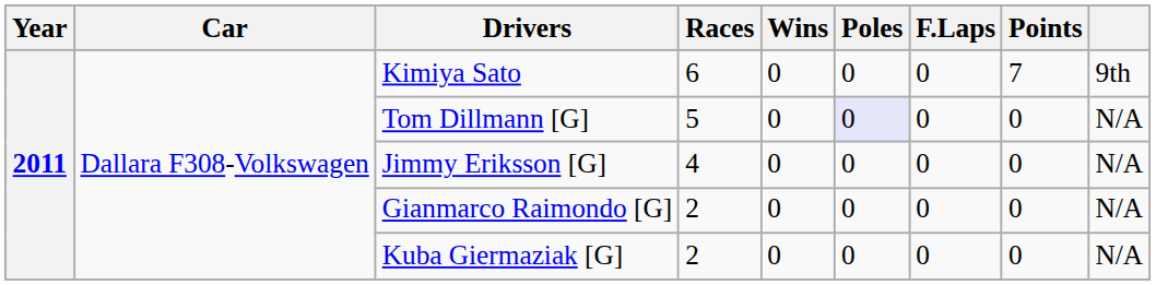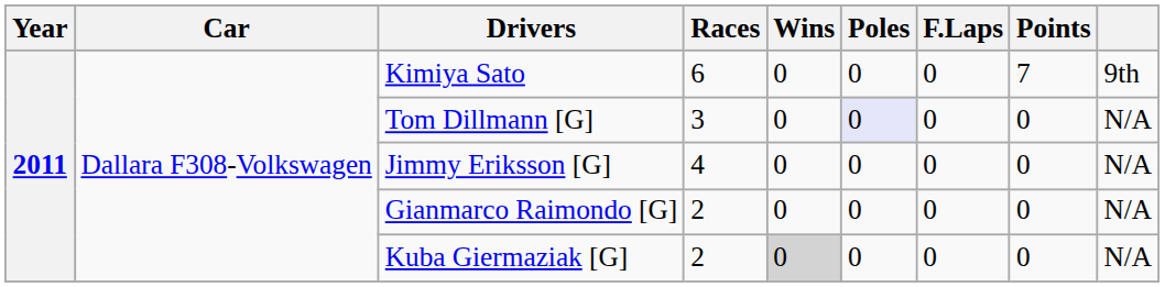Tom Dillmann [G] | Races: 5 -> 3
Kuba Giermaziak [G] | Wins: no background -> lightgrey background
